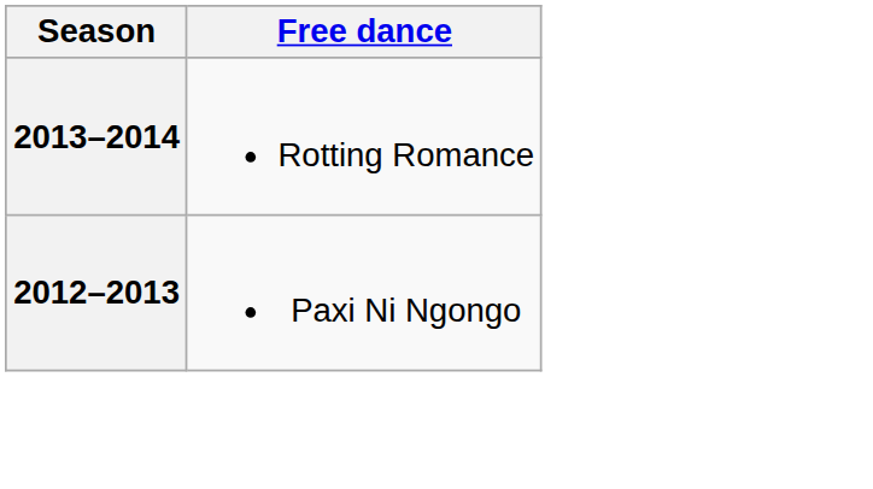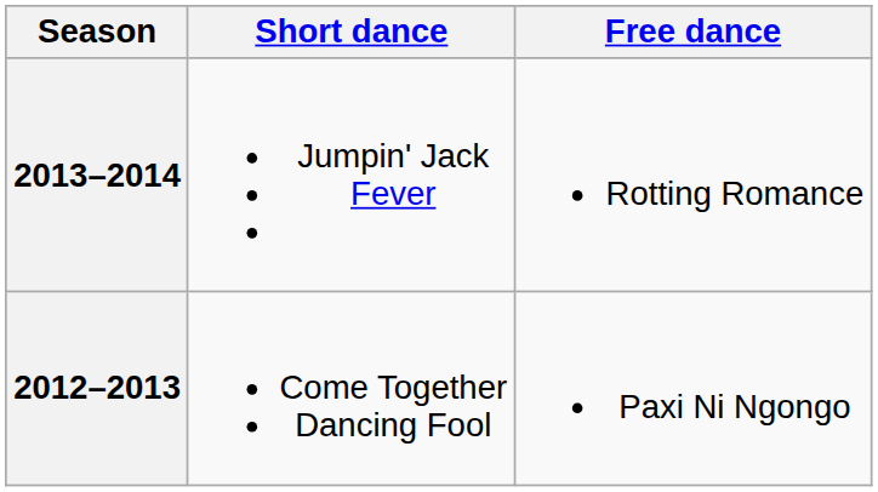+ column: Short dance | Jumpin' Jack Fever | Come Together Dancing Fool
